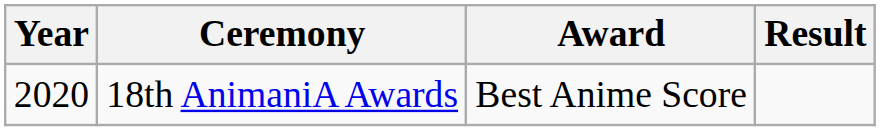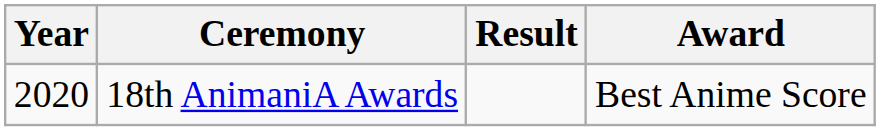columns swapped: Award <-> Result
